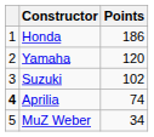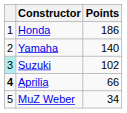Yamaha | Points: 120 -> 140
Suzuki | column 1: no background -> paleturquoise background
Aprilia | Points: 74 -> 66
